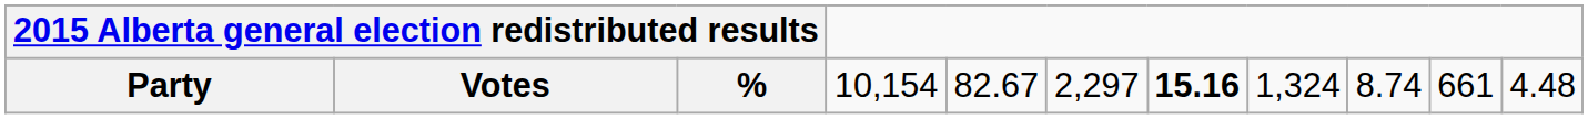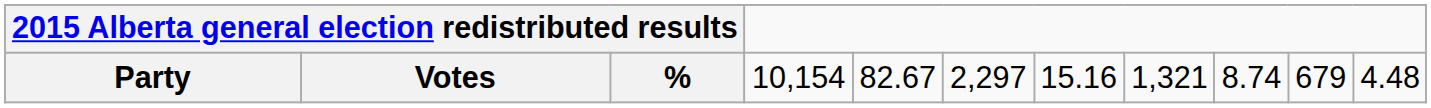Party | column 8: bold -> normal
Party | column 9: 1,324 -> 1,321
Party | column 11: 661 -> 679
